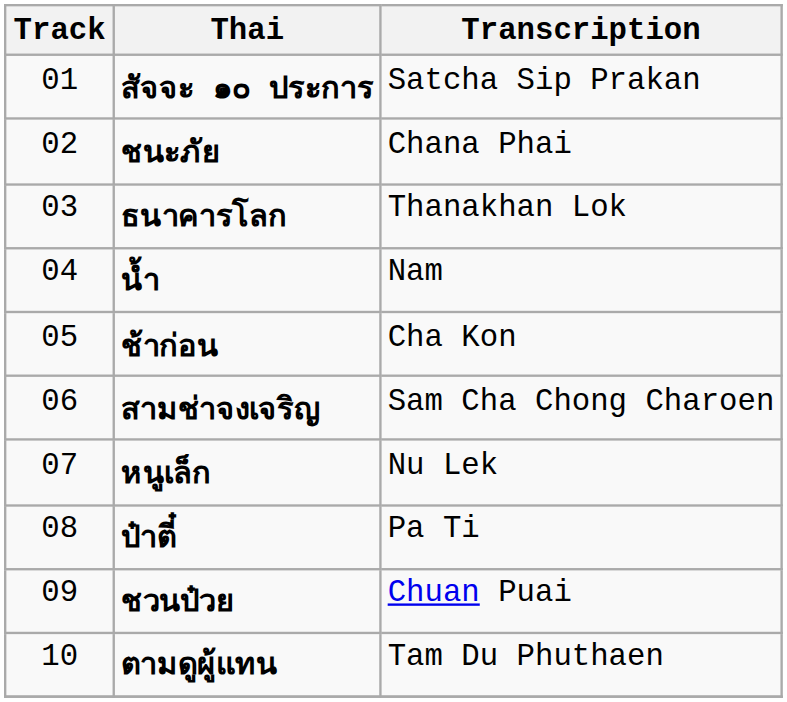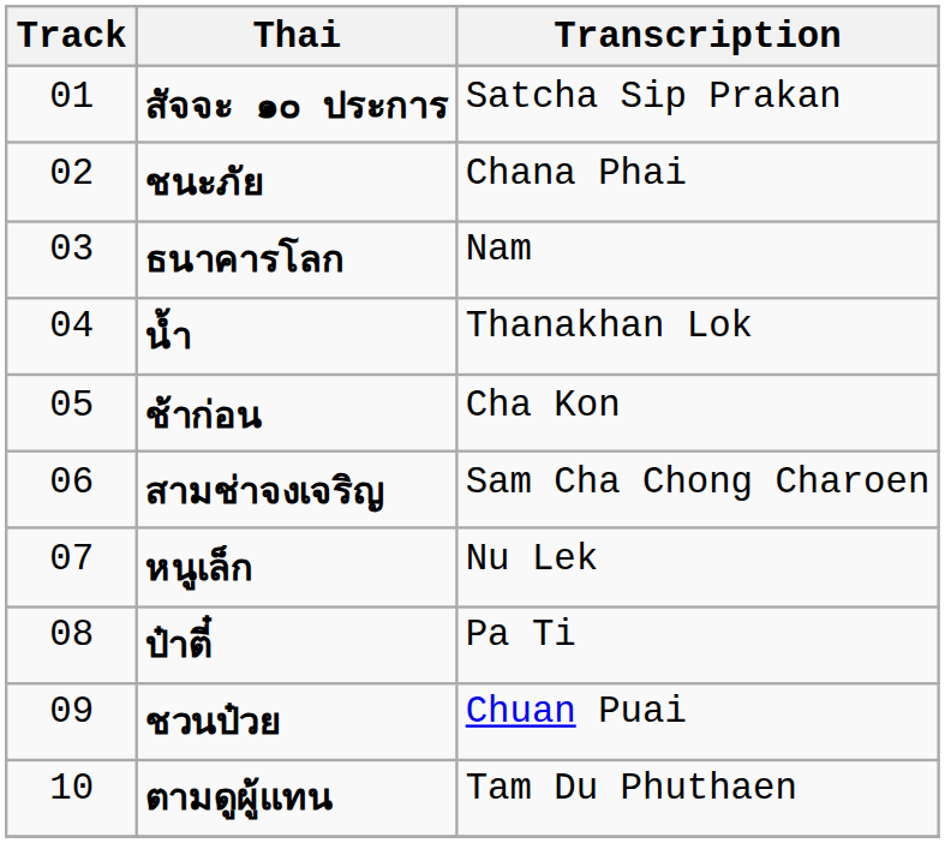ธนาคารโลก | Transcription: Thanakhan Lok -> Nam
น้ำ | Transcription: Nam -> Thanakhan Lok
